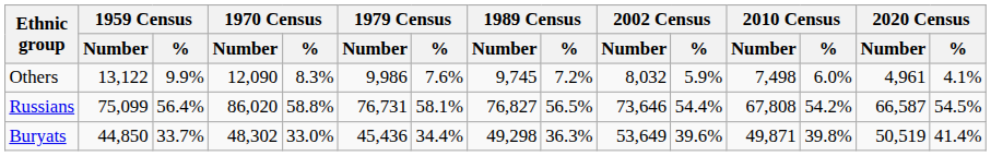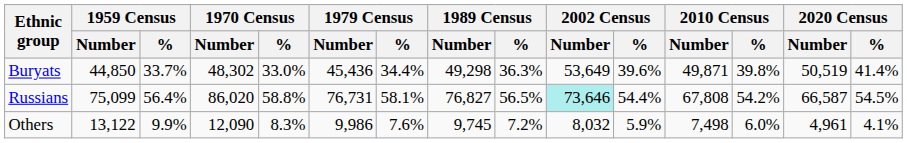rows swapped: Buryats <-> Others
Russians | 2002 Census / Number: no background -> paleturquoise background
